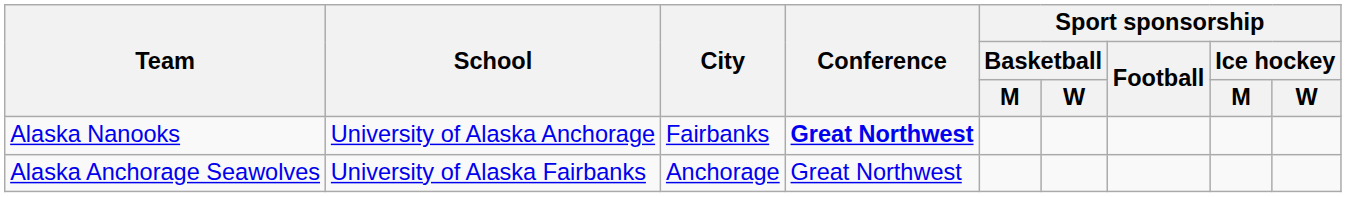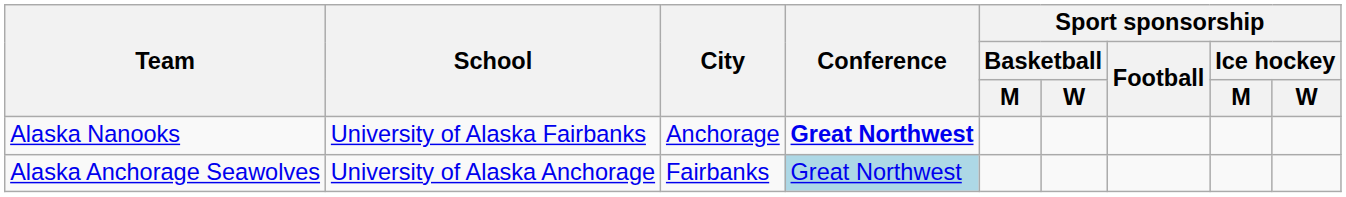Alaska Nanooks | School: University of Alaska Anchorage -> University of Alaska Fairbanks
Alaska Nanooks | City: Fairbanks -> Anchorage
Alaska Anchorage Seawolves | School: University of Alaska Fairbanks -> University of Alaska Anchorage
Alaska Anchorage Seawolves | City: Anchorage -> Fairbanks
Alaska Anchorage Seawolves | Conference: no background -> lightblue background
